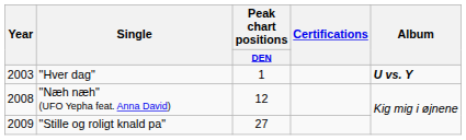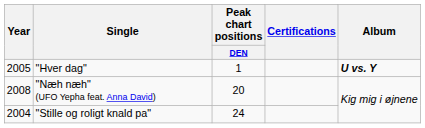"Hver dag" | Year: 2003 -> 2005
"Næh næh" (UFO Yepha feat. Anna David) | Peak chart positions / DEN: 12 -> 20
"Stille og roligt knald pa" | Year: 2009 -> 2004
"Stille og roligt knald pa" | Peak chart positions / DEN: 27 -> 24
